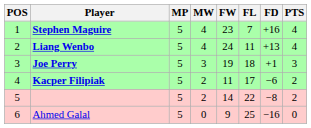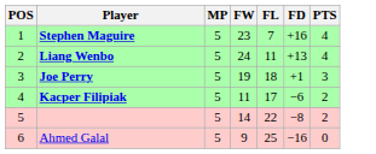- column: MW | 4 | 4 | 3 | 2 | 2 | 0
